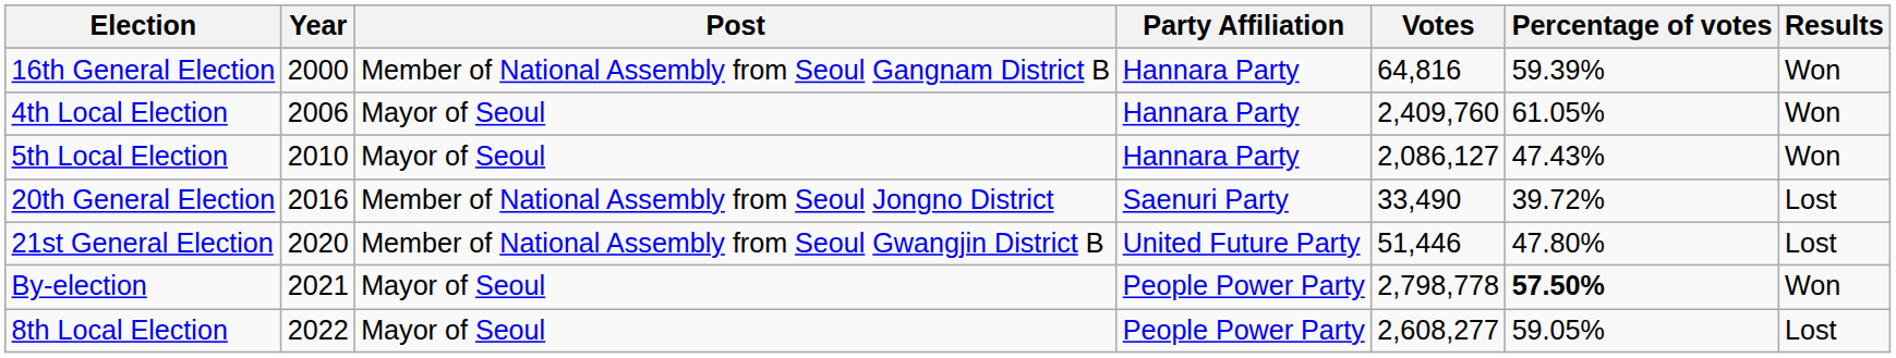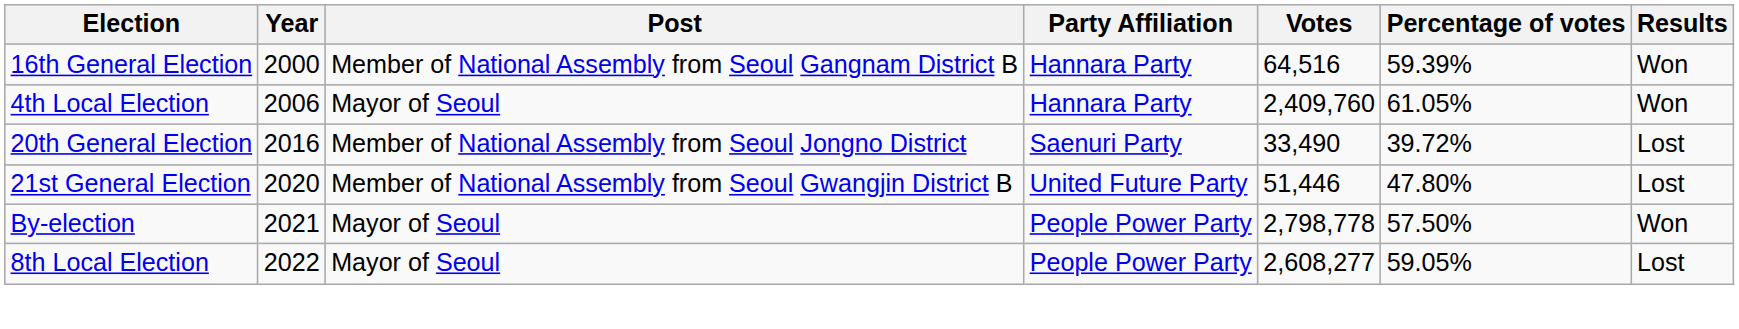16th General Election | Votes: 64,816 -> 64,516
- row: 5th Local Election | 2010 | Mayor of Seoul | Hannara Party | 2,086,127 | 47.43% | Won
By-election | Percentage of votes: bold -> normal
